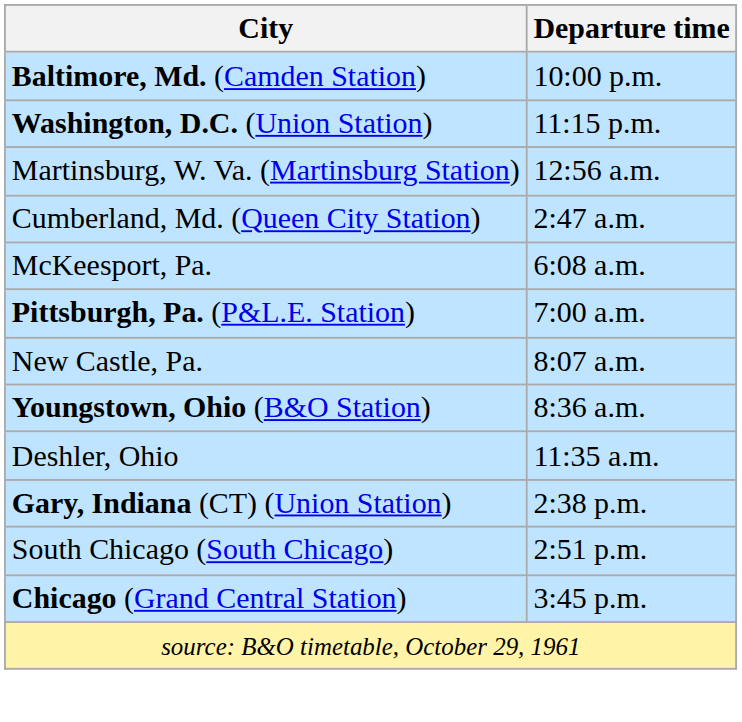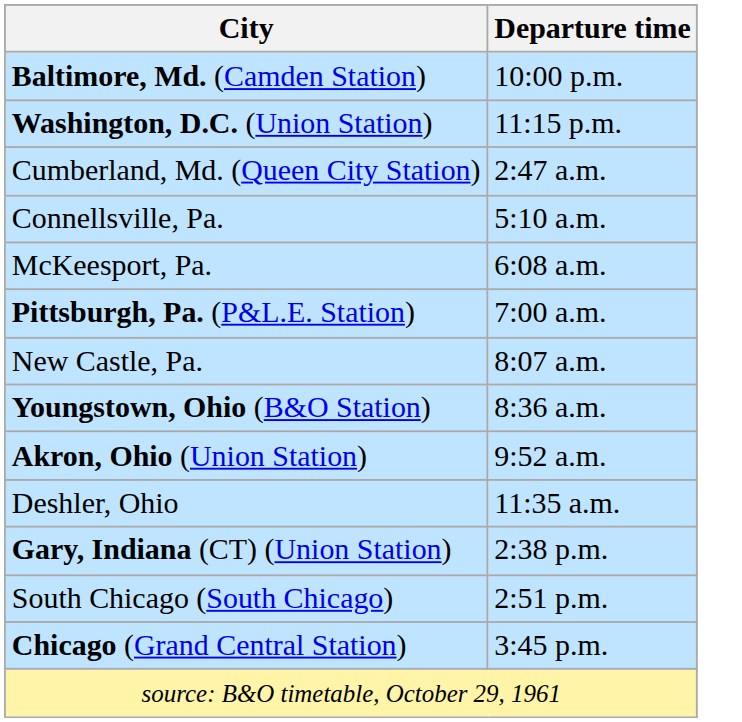- row: Martinsburg, W. Va. (Martinsburg Station) | 12:56 a.m.
+ row: Connellsville, Pa. | 5:10 a.m.
+ row: Akron, Ohio (Union Station) | 9:52 a.m.
